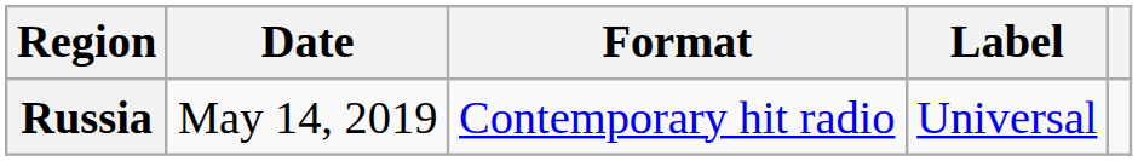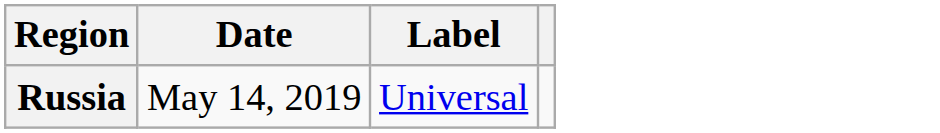- column: Format | Contemporary hit radio
